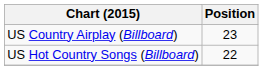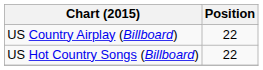US Country Airplay (Billboard) | Position: 23 -> 22
